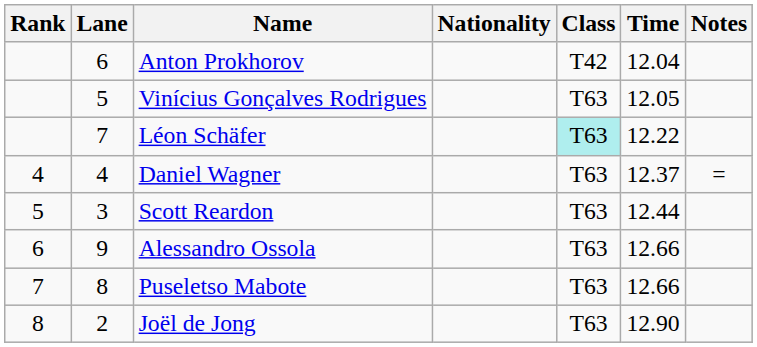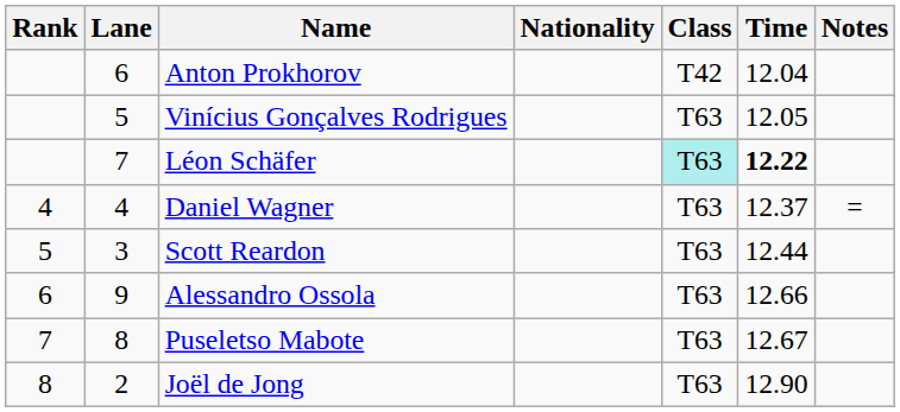Léon Schäfer | Time: normal -> bold
Puseletso Mabote | Time: 12.66 -> 12.67
